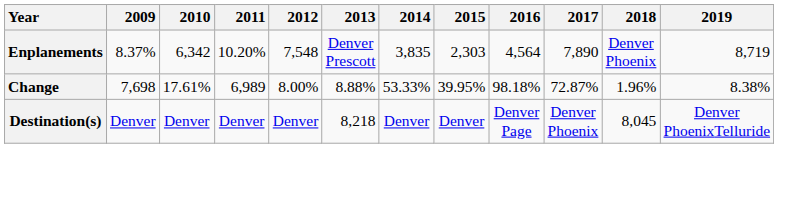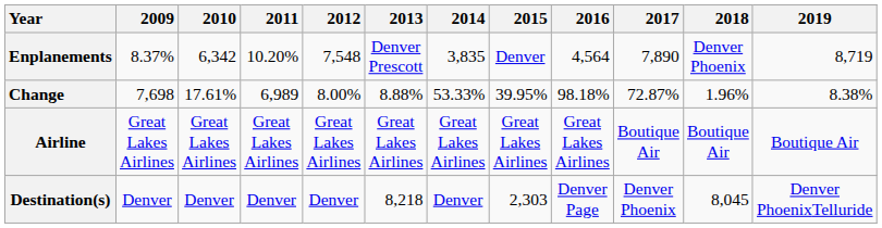Enplanements | 2015: 2,303 -> Denver
+ row: Airline | Great Lakes Airlines | Great Lakes Airlines | Great Lakes Airlines | Great Lakes Airlines | Great Lakes Airlines | Great Lakes Airlines | Great Lakes Airlines | Great Lakes Airlines | Boutique Air | Boutique Air | Boutique Air
Destination(s) | 2015: Denver -> 2,303
